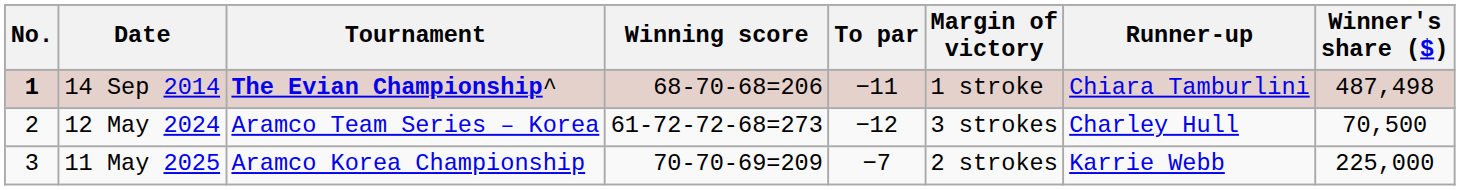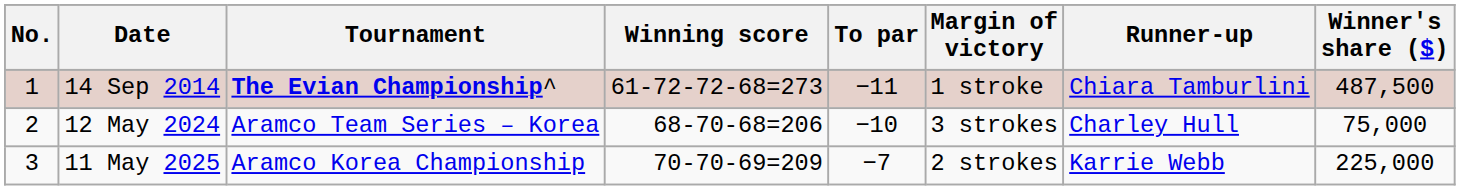14 Sep 2014 | No.: bold -> normal
14 Sep 2014 | Winning score: 68-70-68=206 -> 61-72-72-68=273
14 Sep 2014 | Winner's share ($): 487,498 -> 487,500
12 May 2024 | Winning score: 61-72-72-68=273 -> 68-70-68=206
12 May 2024 | To par: −12 -> −10
12 May 2024 | Winner's share ($): 70,500 -> 75,000
